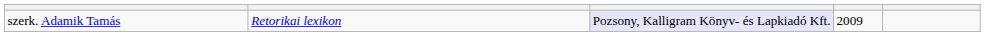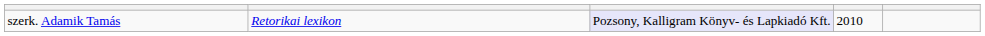szerk. Adamik Tamás | column 4: 2009 -> 2010
